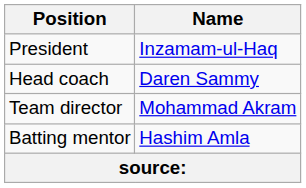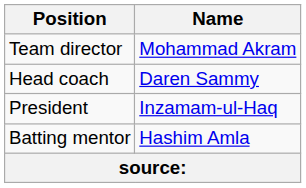rows swapped: President <-> Team director
